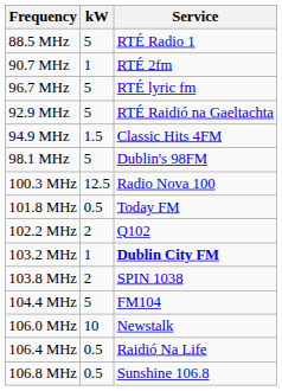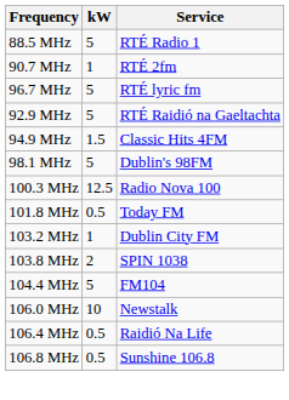- row: 102.2 MHz | 2 | Q102
103.2 MHz | Service: bold -> normal
